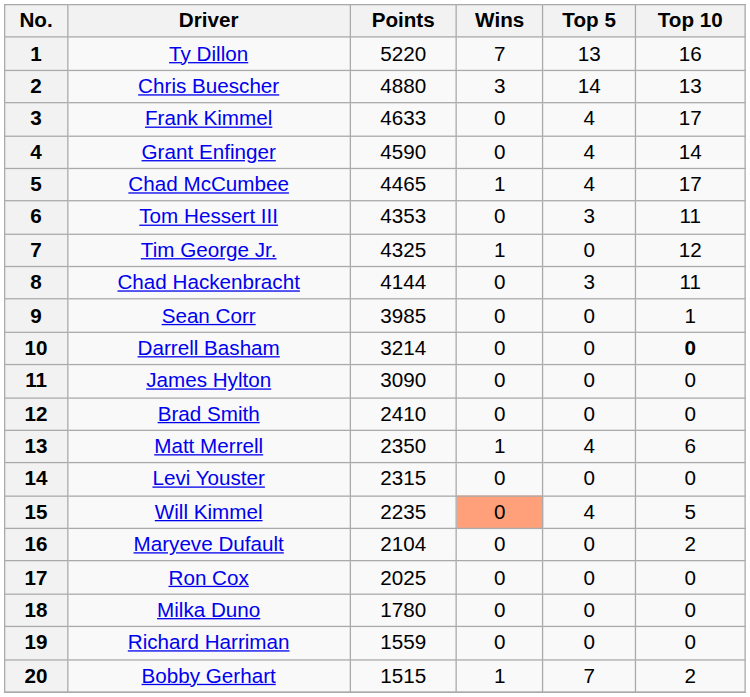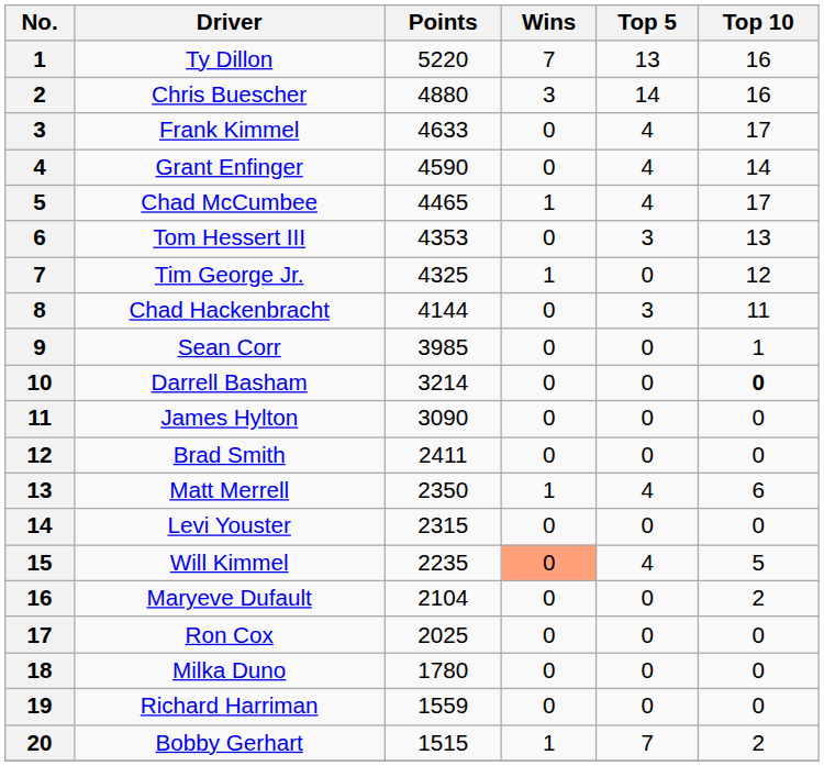Chris Buescher | Top 10: 13 -> 16
Tom Hessert III | Top 10: 11 -> 13
Brad Smith | Points: 2410 -> 2411
